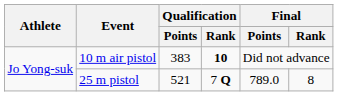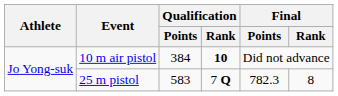10 m air pistol | Qualification / Points: 383 -> 384
25 m pistol | Qualification / Points: 521 -> 583
25 m pistol | Final / Points: 789.0 -> 782.3
